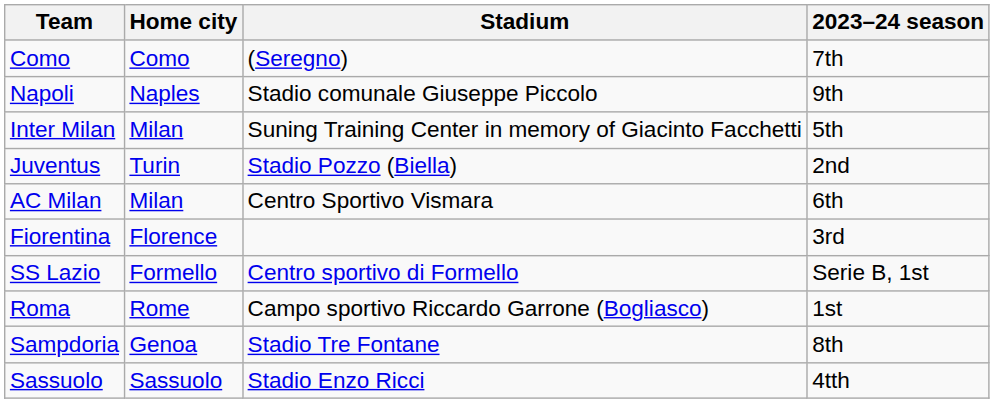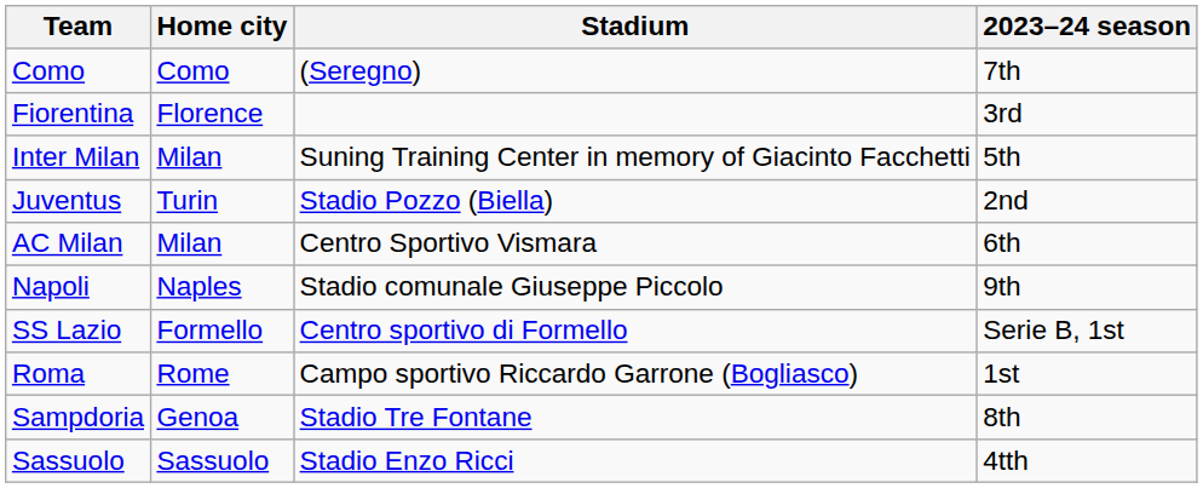rows swapped: Fiorentina <-> Napoli
